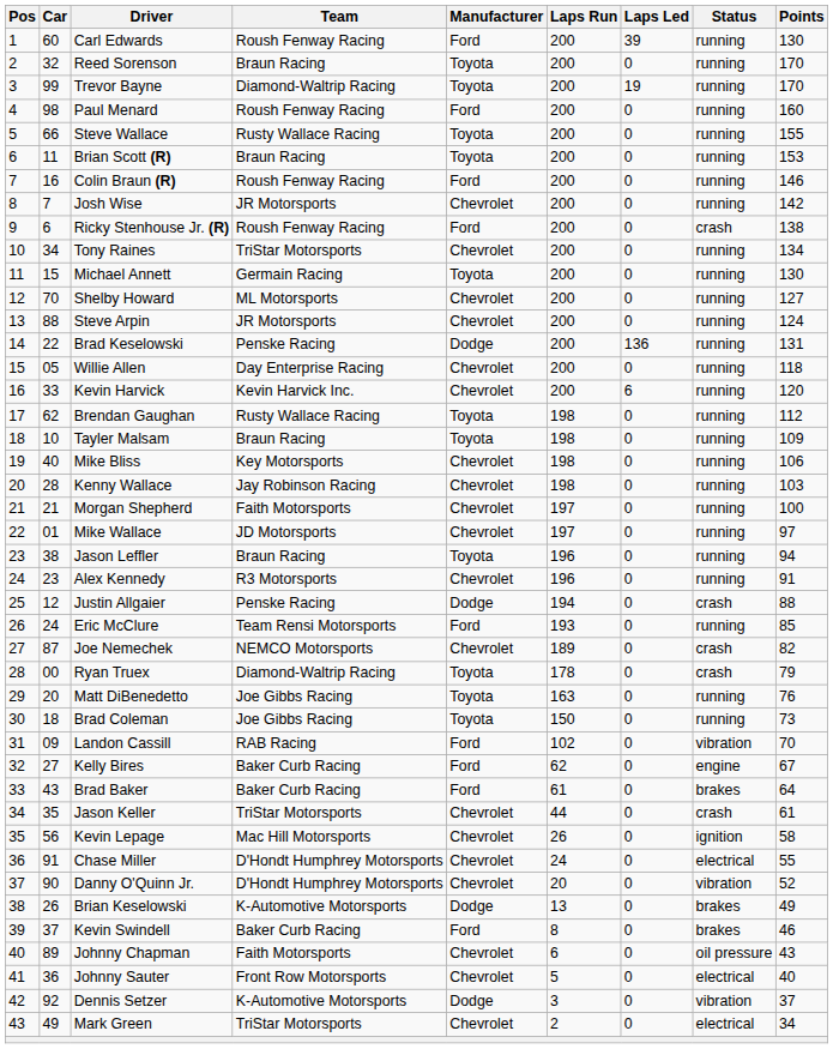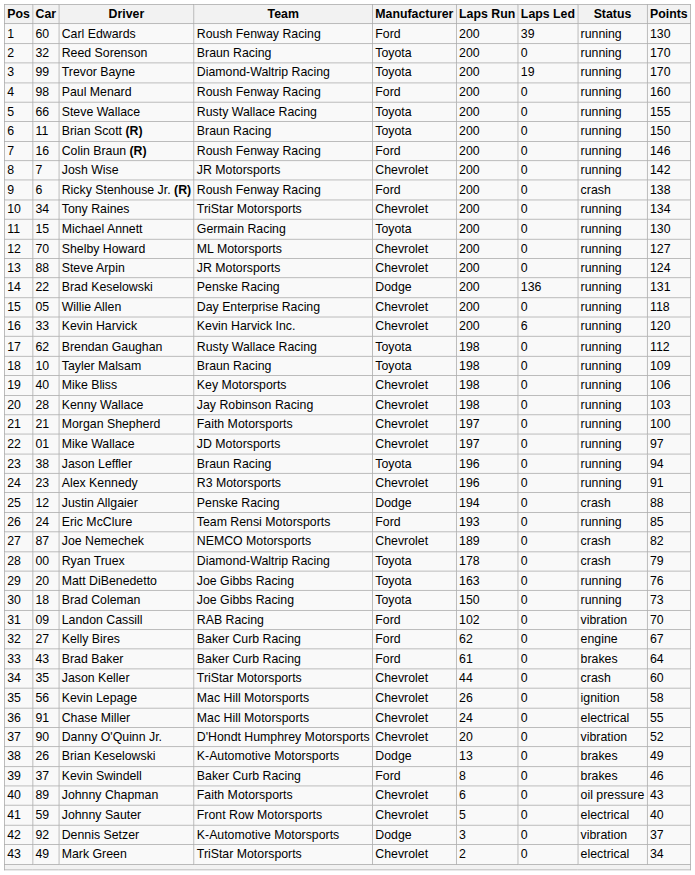Brian Scott (R) | Points: 153 -> 150
Jason Keller | Points: 61 -> 60
Chase Miller | Team: D'Hondt Humphrey Motorsports -> Mac Hill Motorsports
Johnny Sauter | Car: 36 -> 59
